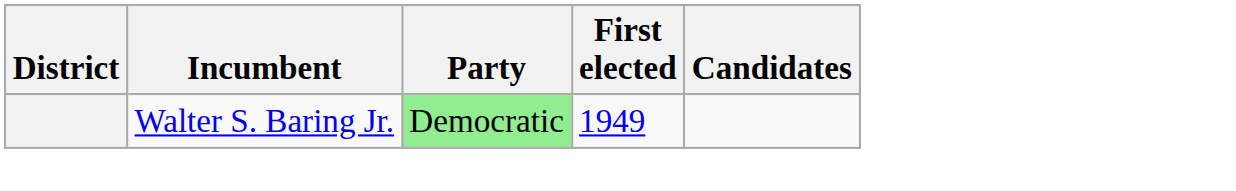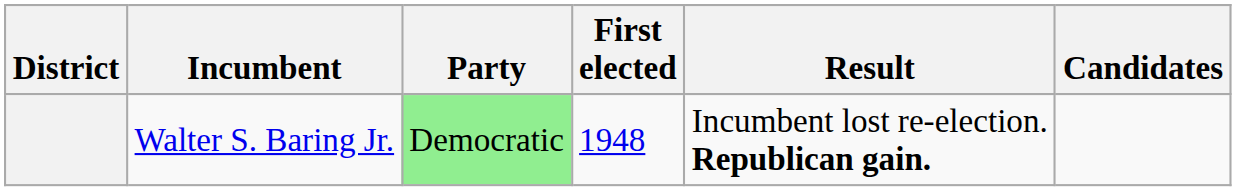+ column: Result | Incumbent lost re-election. Republican gain.
Walter S. Baring Jr. | First elected: 1949 -> 1948
